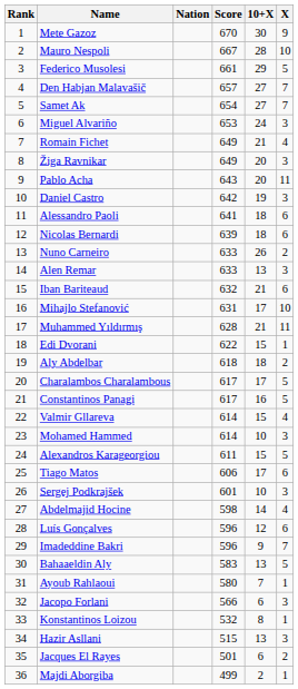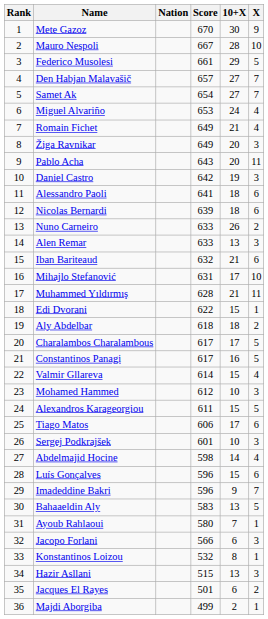Miguel Alvariño | X: 3 -> 4
Mohamed Hammed | Score: 614 -> 612
Luís Gonçalves | 10+X: 12 -> 15
